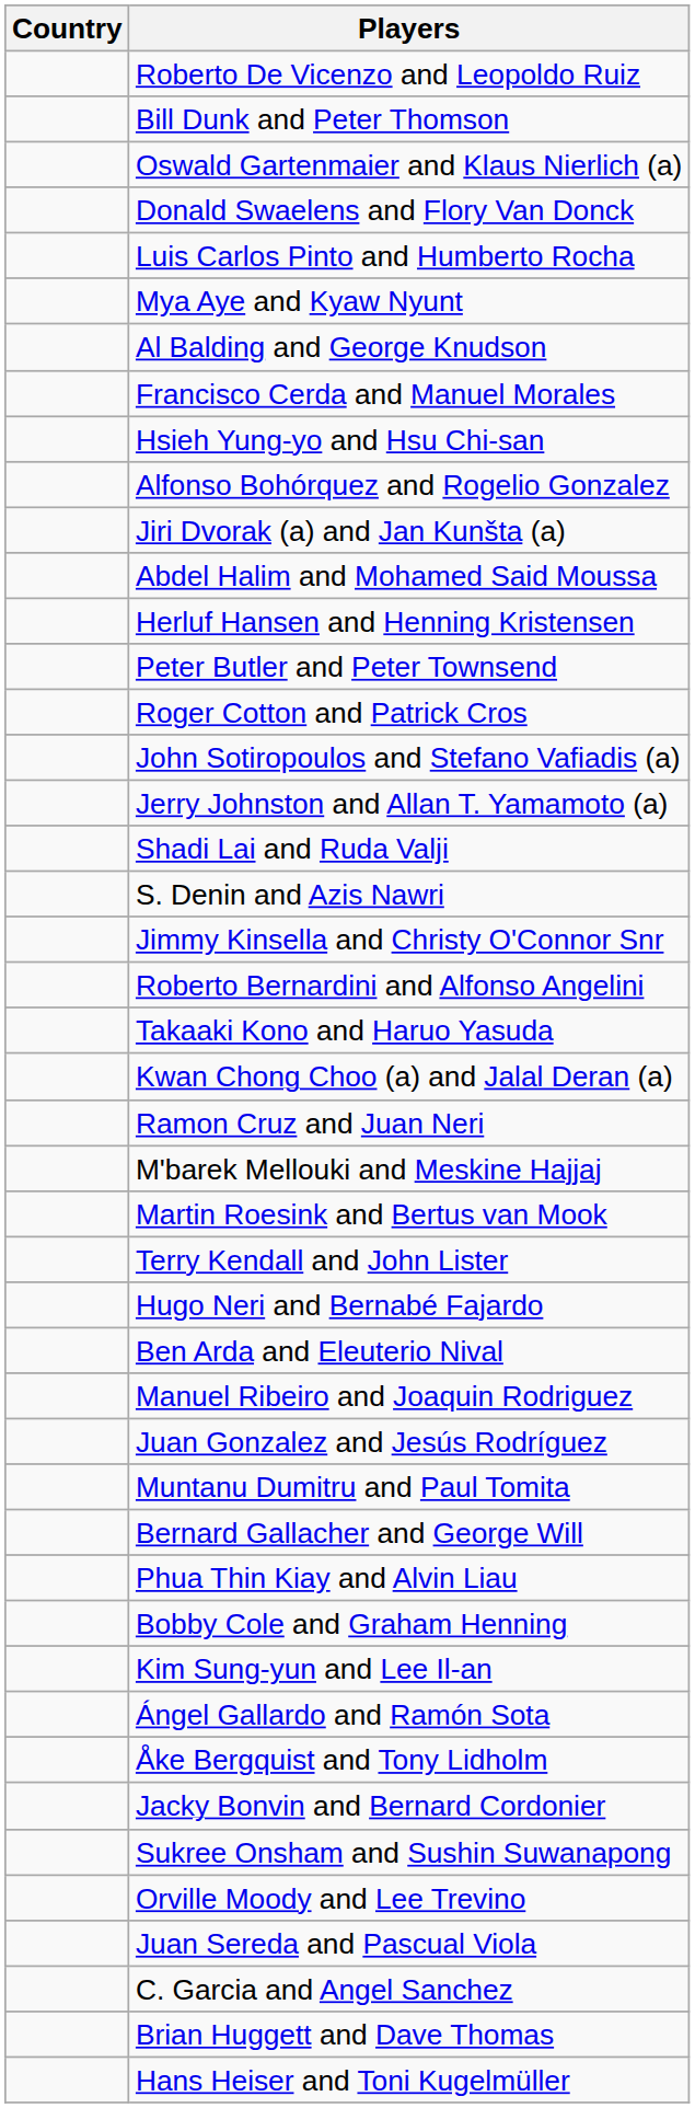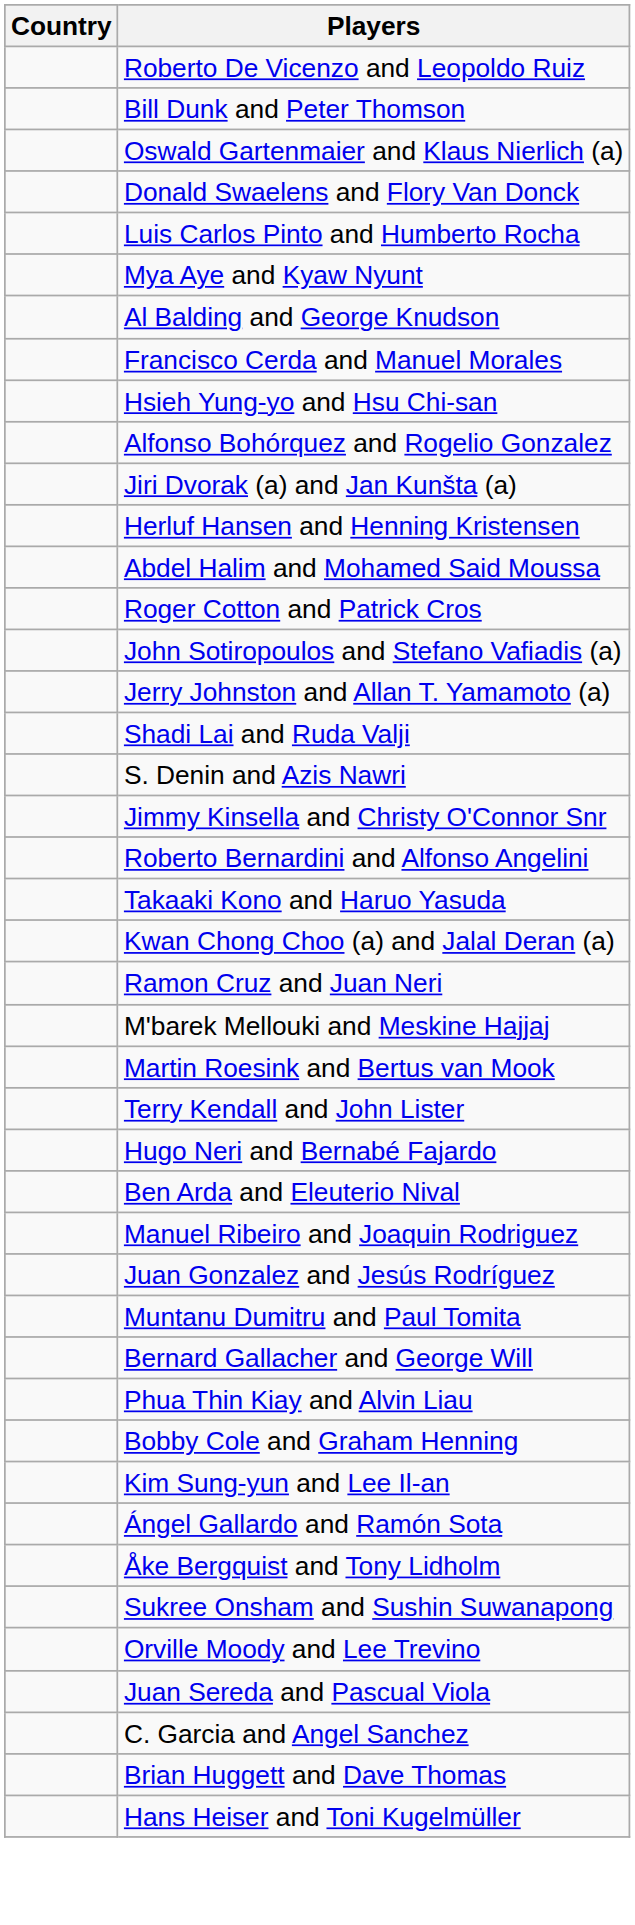rows swapped: Herluf Hansen and Henning Kristensen <-> Abdel Halim and Mohamed Said Moussa
- row: Peter Butler and Peter Townsend
- row: Jacky Bonvin and Bernard Cordonier
